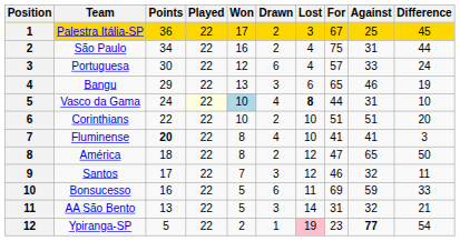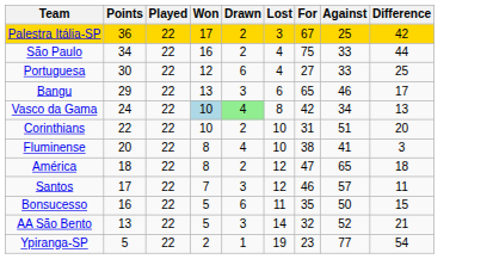- column: Position | 1 | 2 | 3 | 4 | 5 | 6 | 7 | 8 | 9 | 10 | 11 | 12
Palestra Itália-SP | Difference: 45 -> 42
São Paulo | Against: 31 -> 33
Portuguesa | For: 57 -> 27
Portuguesa | Difference: 24 -> 25
Bangu | Difference: 19 -> 17
Vasco da Gama | Played: lightyellow background -> no background
Vasco da Gama | Drawn: no background -> lightgreen background
Vasco da Gama | Lost: bold -> normal
Vasco da Gama | For: 44 -> 42
Vasco da Gama | Against: 31 -> 34
Vasco da Gama | Difference: 10 -> 13
Corinthians | For: 51 -> 31
Fluminense | Points: bold -> normal
Fluminense | For: 41 -> 38
América | Difference: 50 -> 18
Santos | Against: 32 -> 57
Bonsucesso | For: 69 -> 35
Bonsucesso | Against: 59 -> 50
Bonsucesso | Difference: 33 -> 15
AA São Bento | For: 31 -> 32
AA São Bento | Against: 32 -> 52
Ypiranga-SP | Lost: pink background -> no background
Ypiranga-SP | Against: bold -> normal
